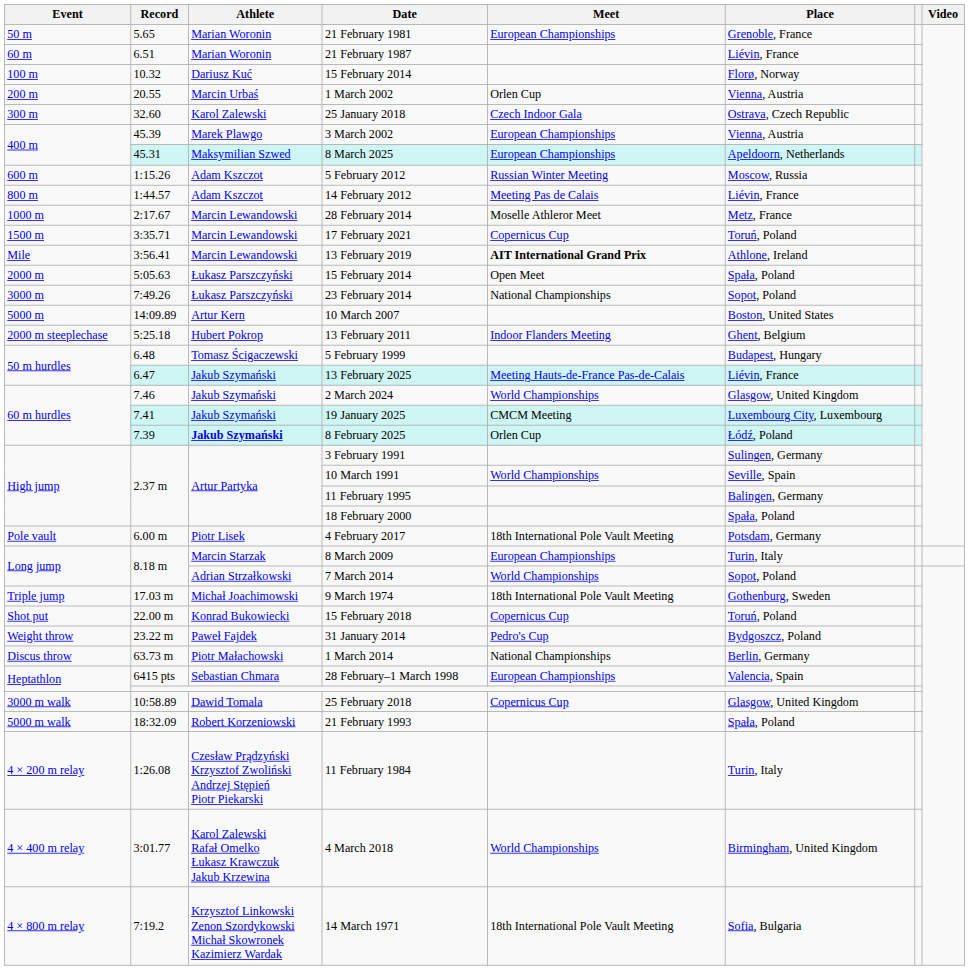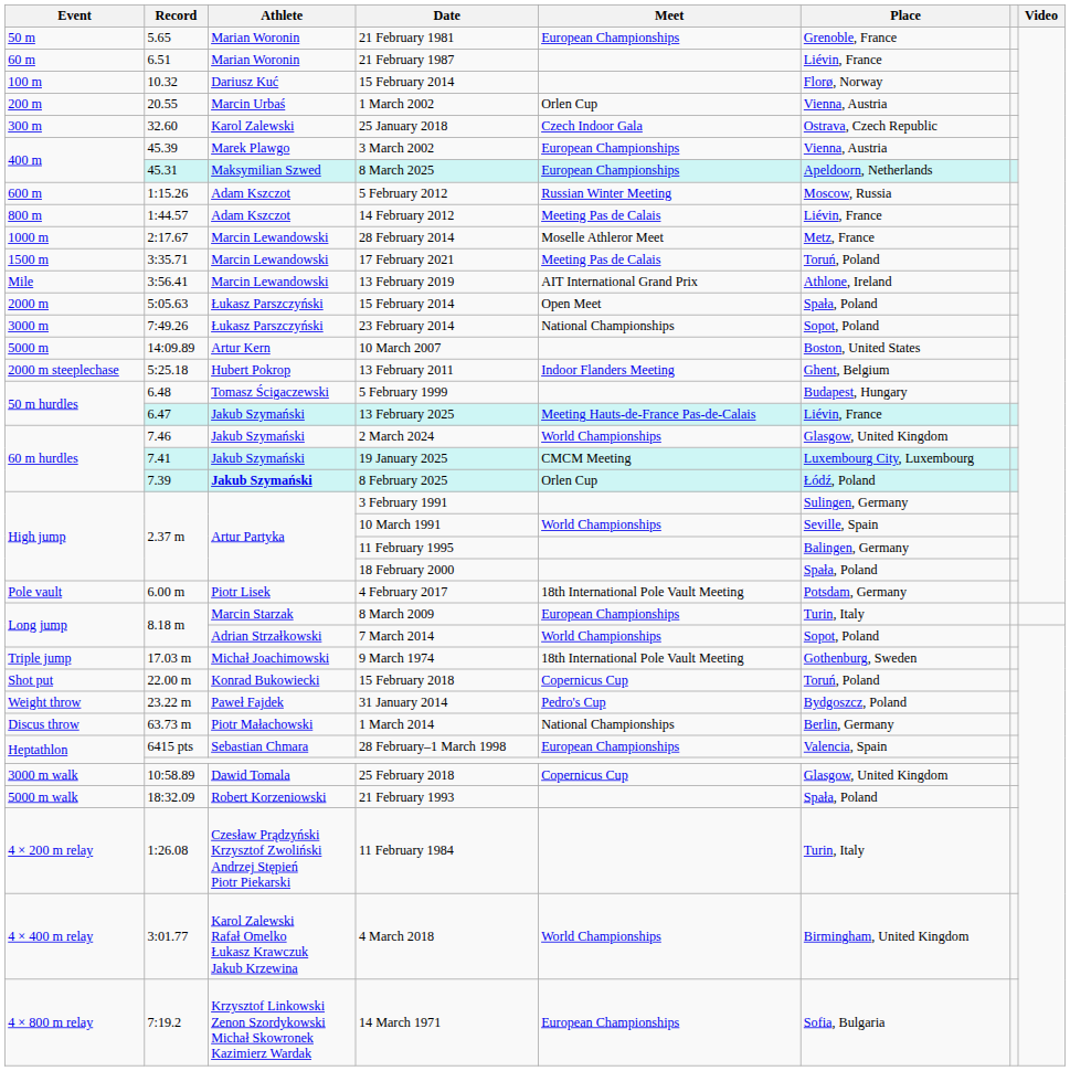17 February 2021 | Meet: Copernicus Cup -> Meeting Pas de Calais
13 February 2019 | Meet: bold -> normal
14 March 1971 | Meet: 18th International Pole Vault Meeting -> European Championships
